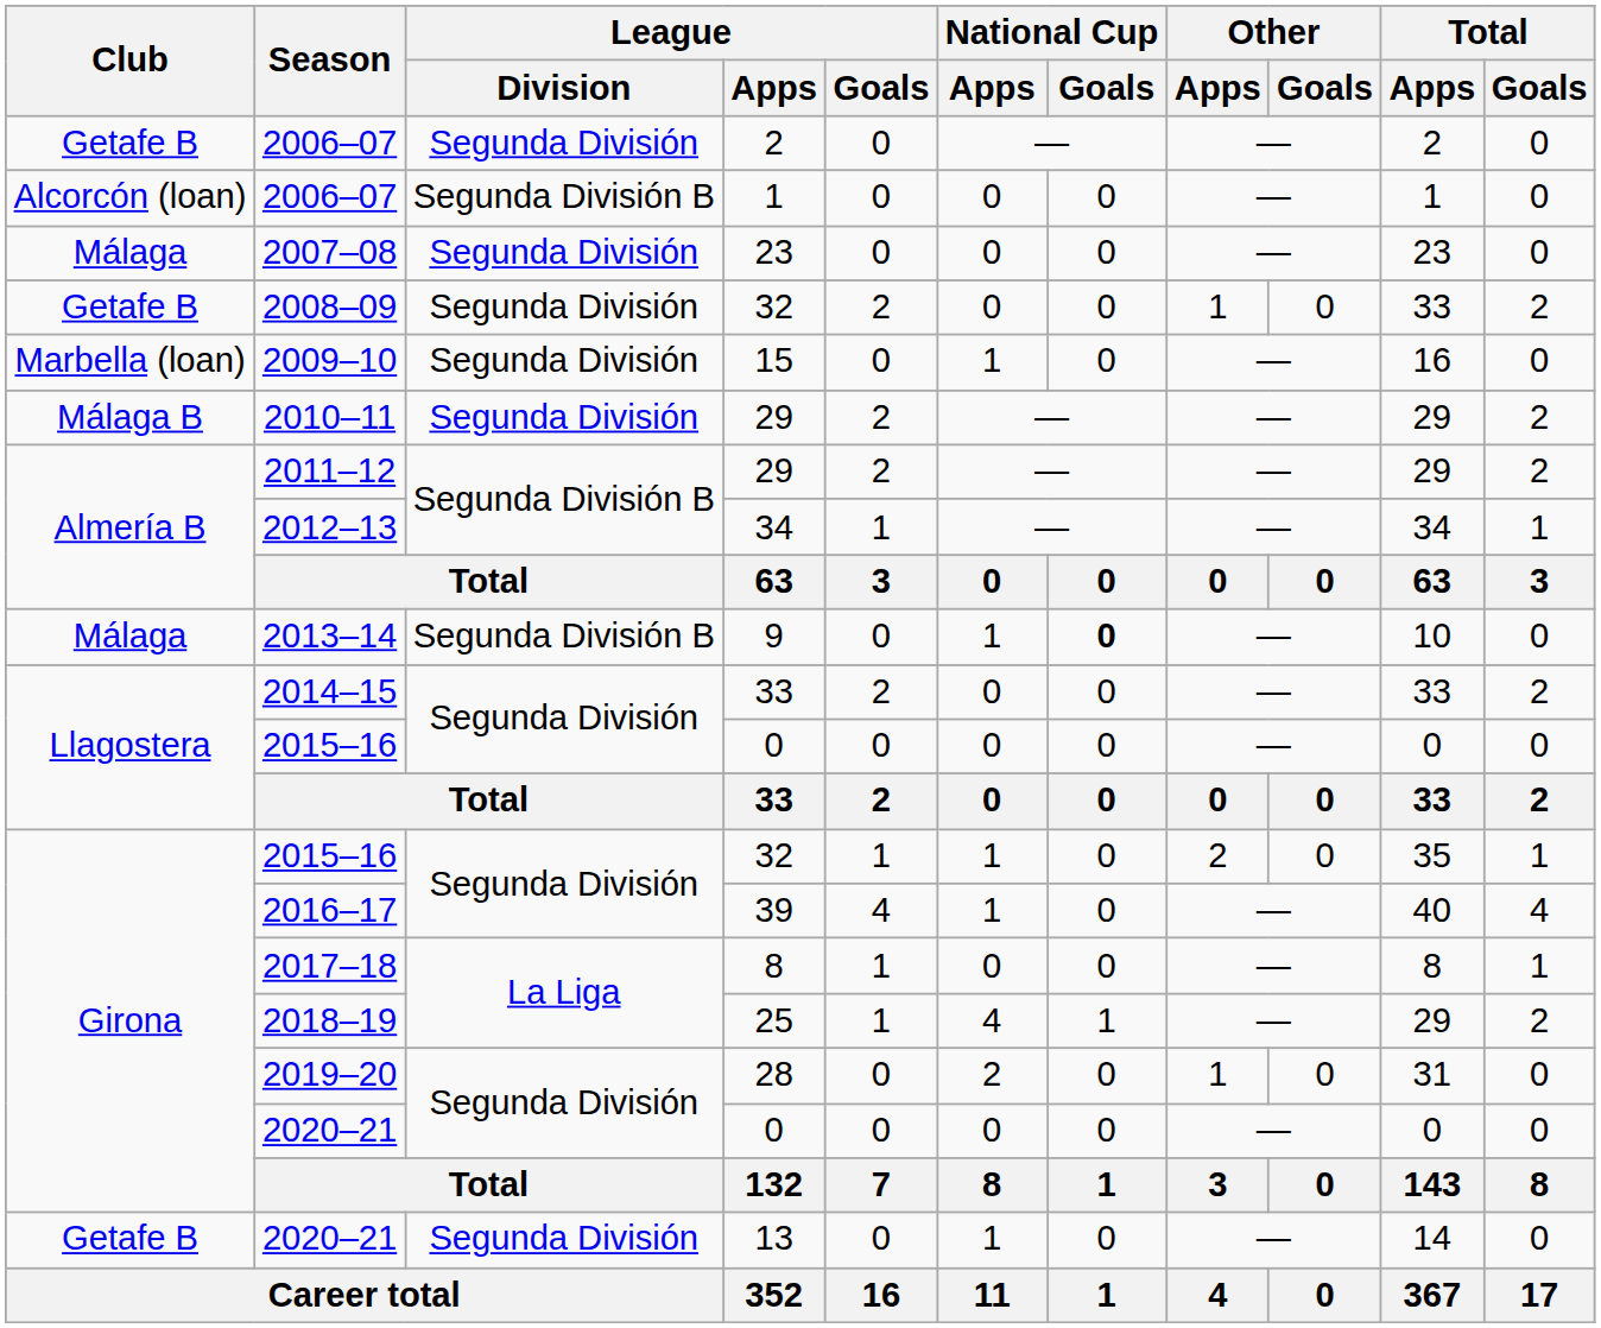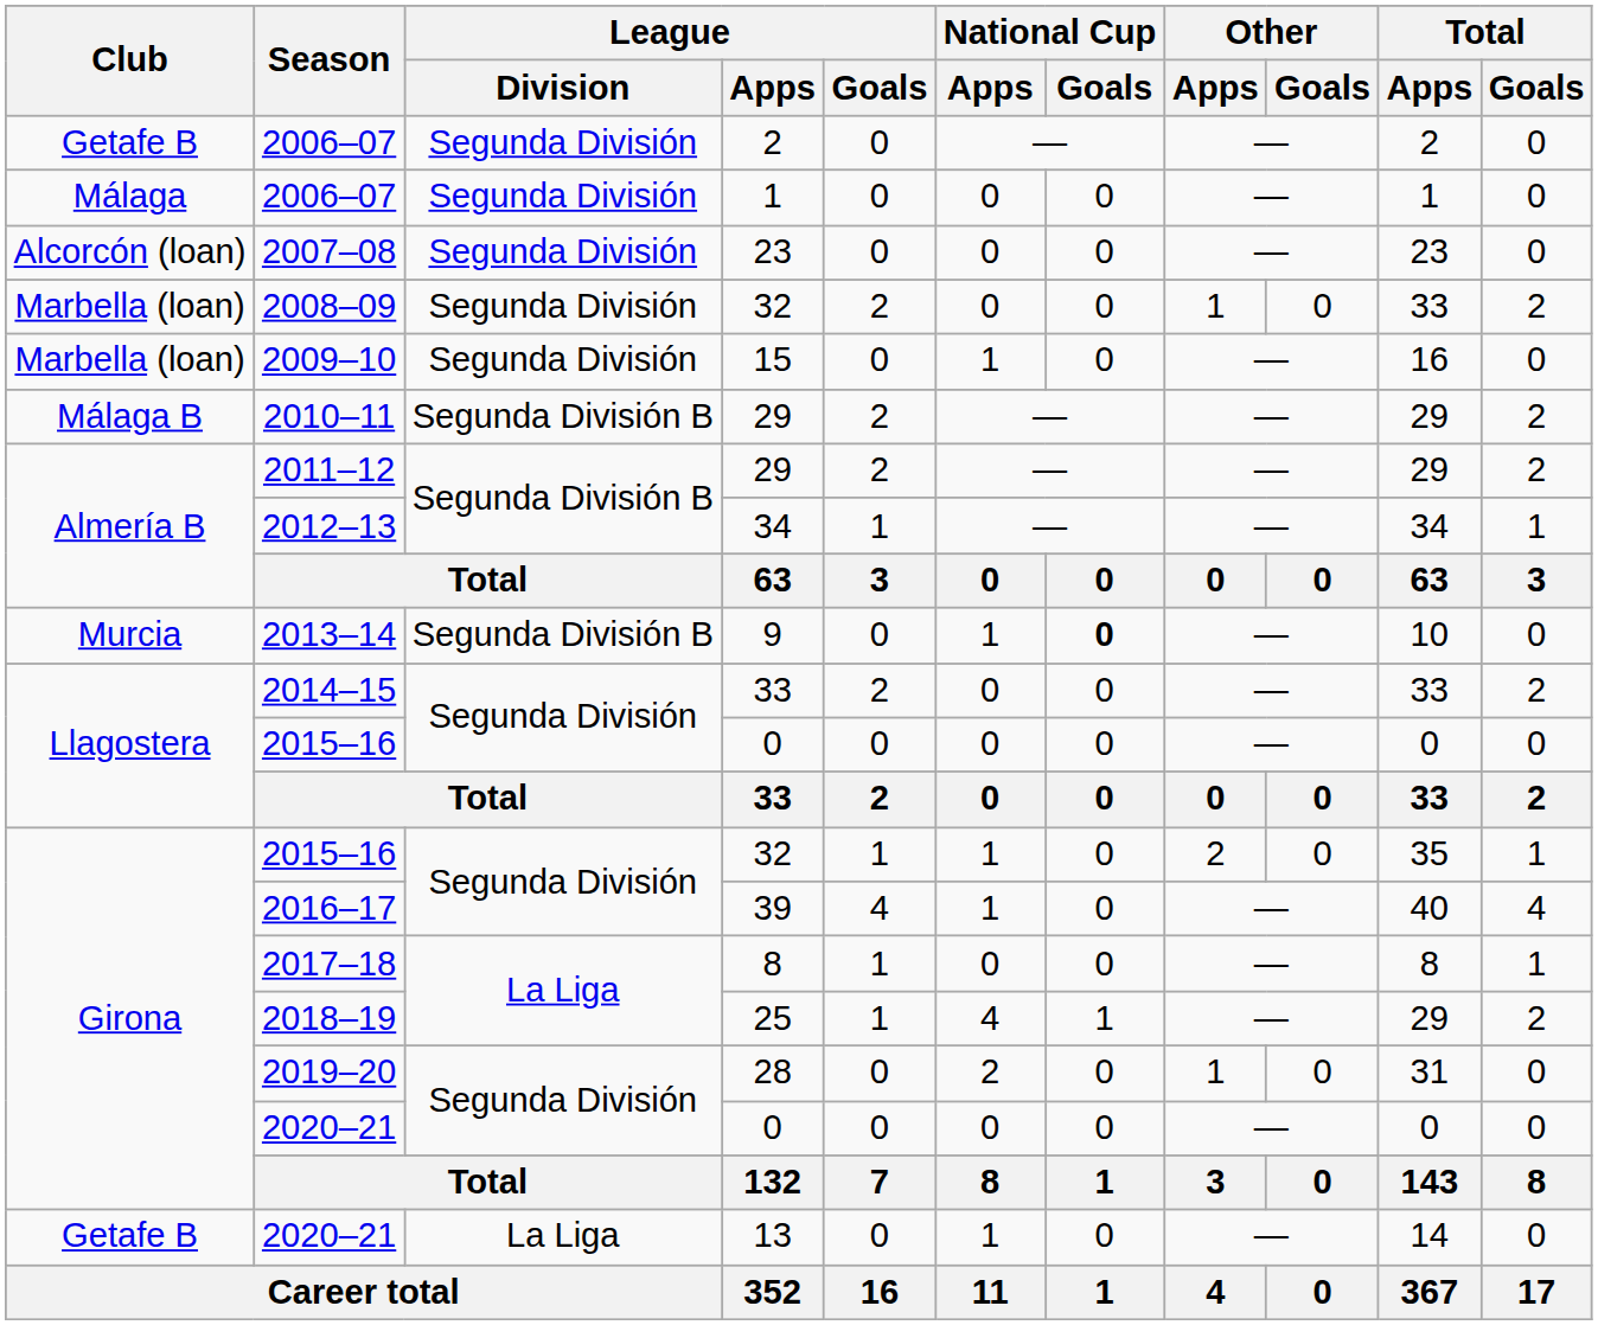2006–07 / 1 | Club: Alcorcón (loan) -> Málaga
2006–07 / 1 | League / Division: Segunda División B -> Segunda División
2007–08 | Club: Málaga -> Alcorcón (loan)
2008–09 | Club: Getafe B -> Marbella (loan)
2010–11 | League / Division: Segunda División -> Segunda División B
2013–14 | Club: Málaga -> Murcia
2020–21 / 13 | League / Division: Segunda División -> La Liga
